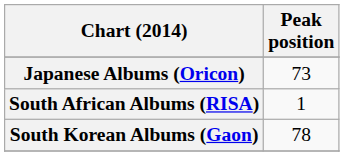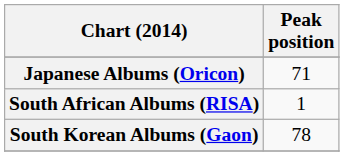Japanese Albums (Oricon) | Peak position: 73 -> 71
